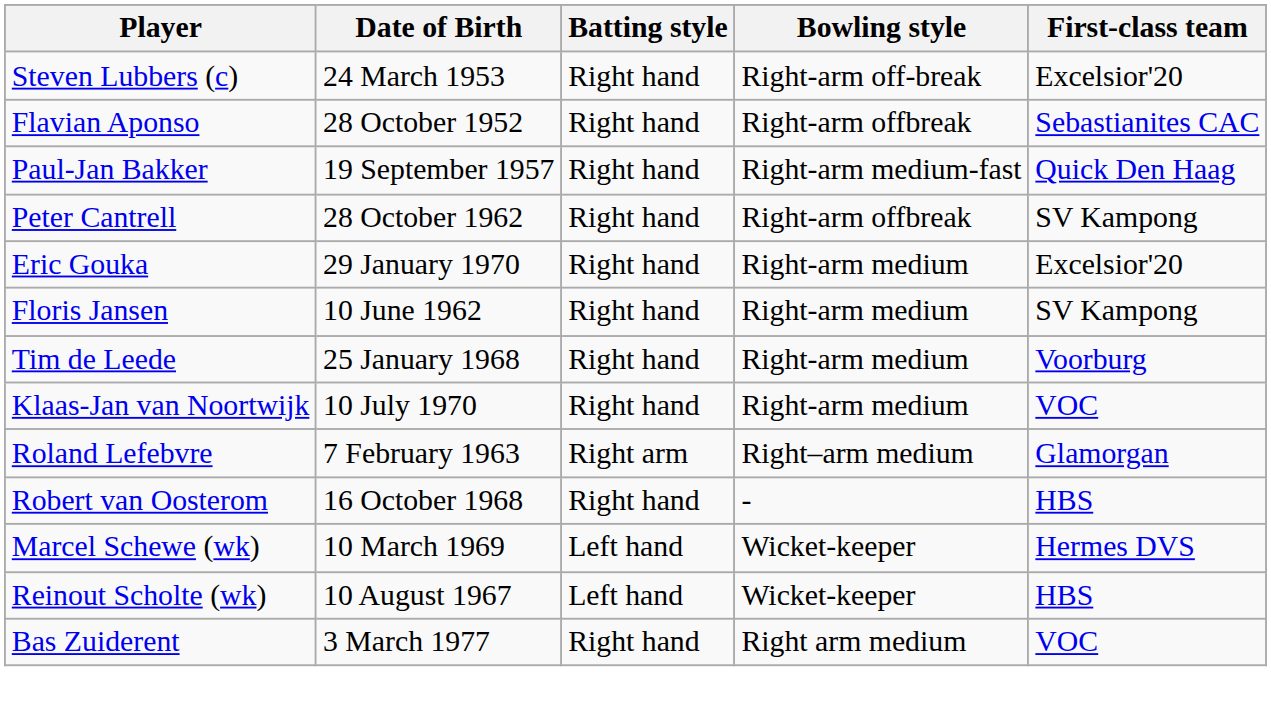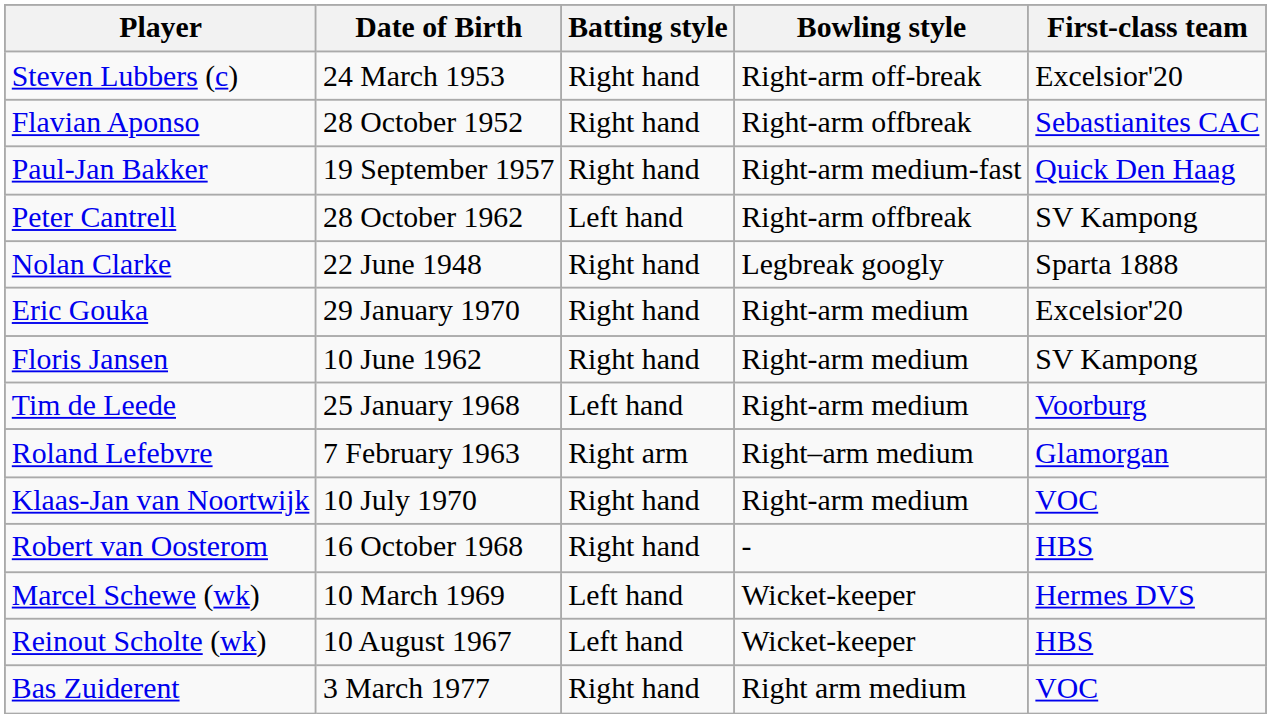Peter Cantrell | Batting style: Right hand -> Left hand
+ row: Nolan Clarke | 22 June 1948 | Right hand | Legbreak googly | Sparta 1888
Tim de Leede | Batting style: Right hand -> Left hand
rows swapped: Roland Lefebvre <-> Klaas-Jan van Noortwijk
